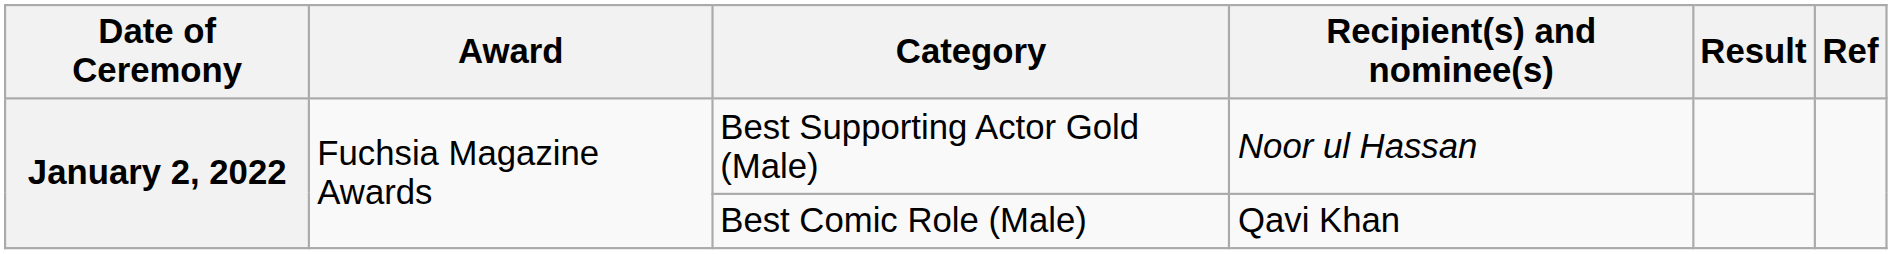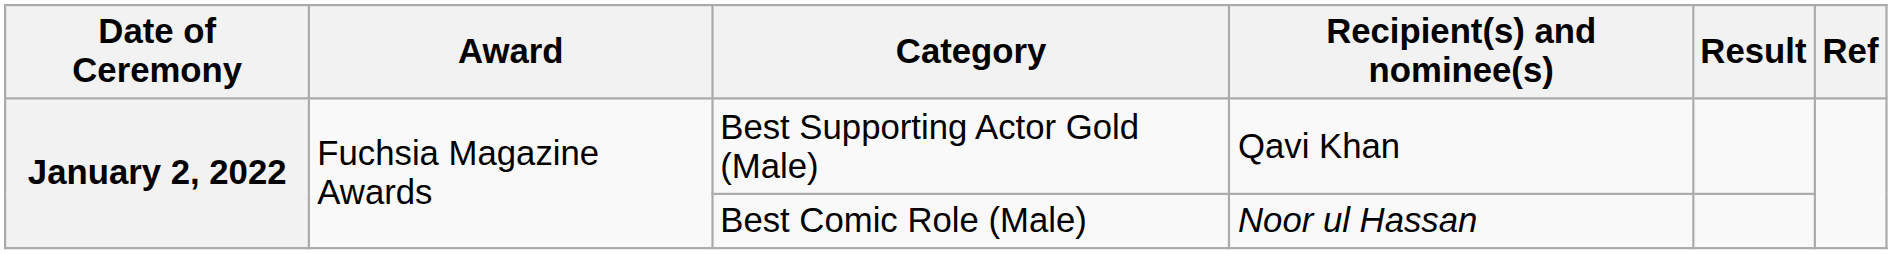Best Supporting Actor Gold (Male) | Recipient(s) and nominee(s): Noor ul Hassan -> Qavi Khan
Best Comic Role (Male) | Recipient(s) and nominee(s): Qavi Khan -> Noor ul Hassan
